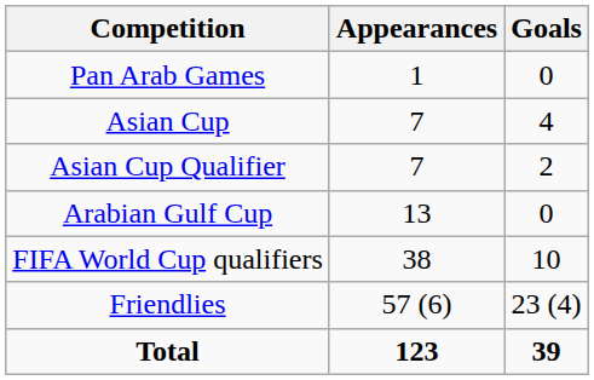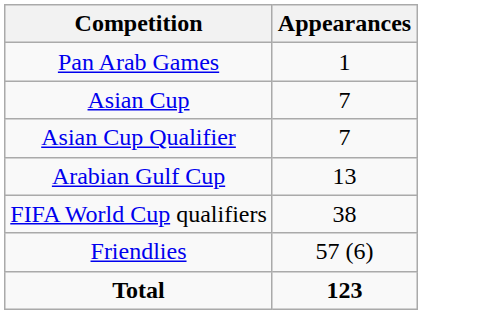- column: Goals | 0 | 4 | 2 | 0 | 10 | 23 (4) | 39
